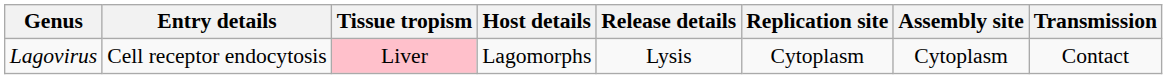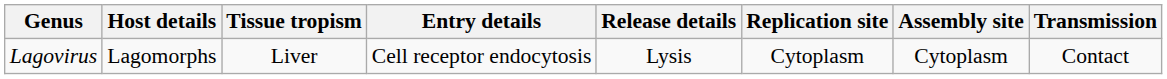columns swapped: Host details <-> Entry details
Lagovirus | Tissue tropism: pink background -> no background
